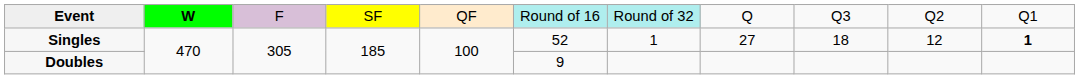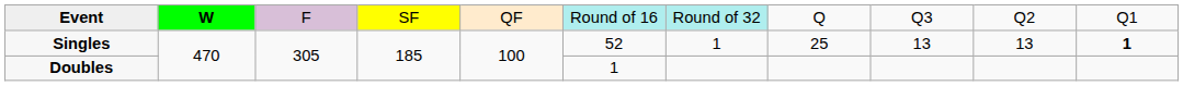Singles | column 8: 27 -> 25
Singles | column 9: 18 -> 13
Singles | column 10: 12 -> 13
Doubles | column 6: 9 -> 1
